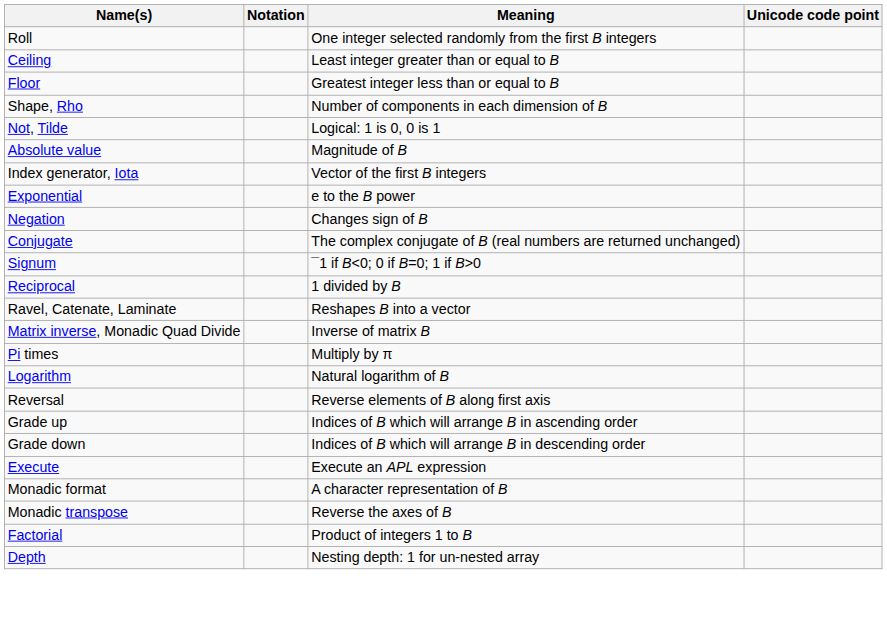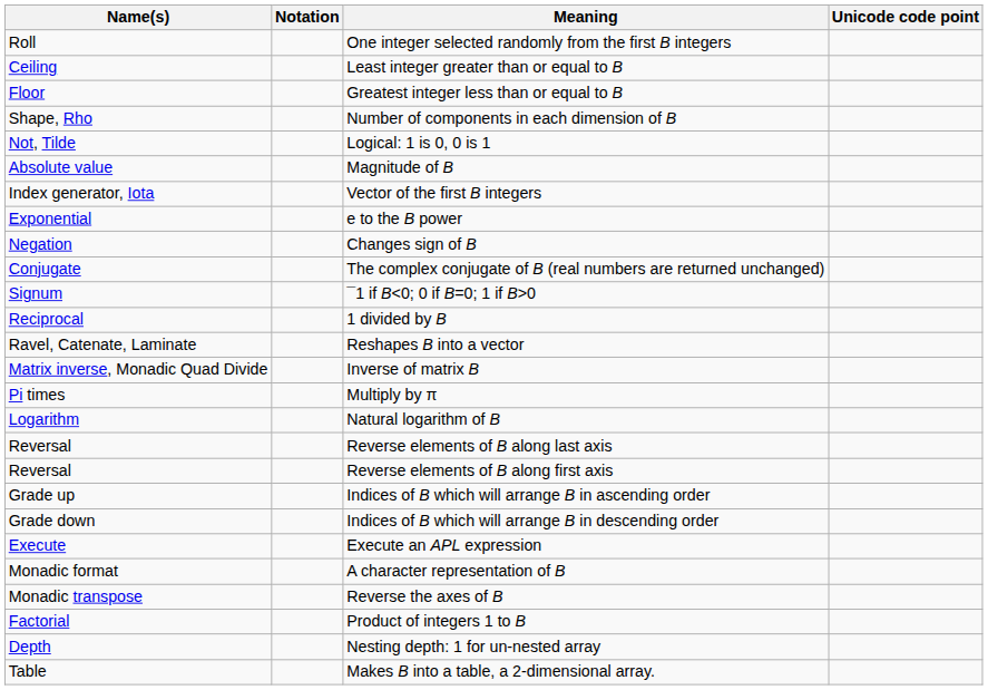+ row: Reversal | Reverse elements of B along last axis
+ row: Table | Makes B into a table, a 2-dimensional array.
